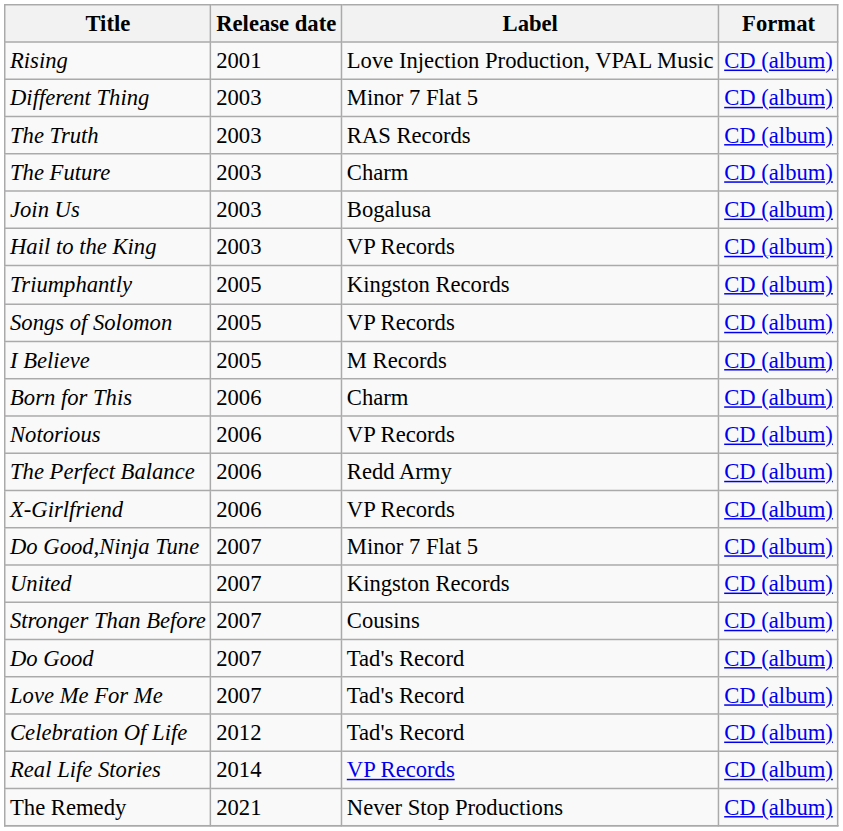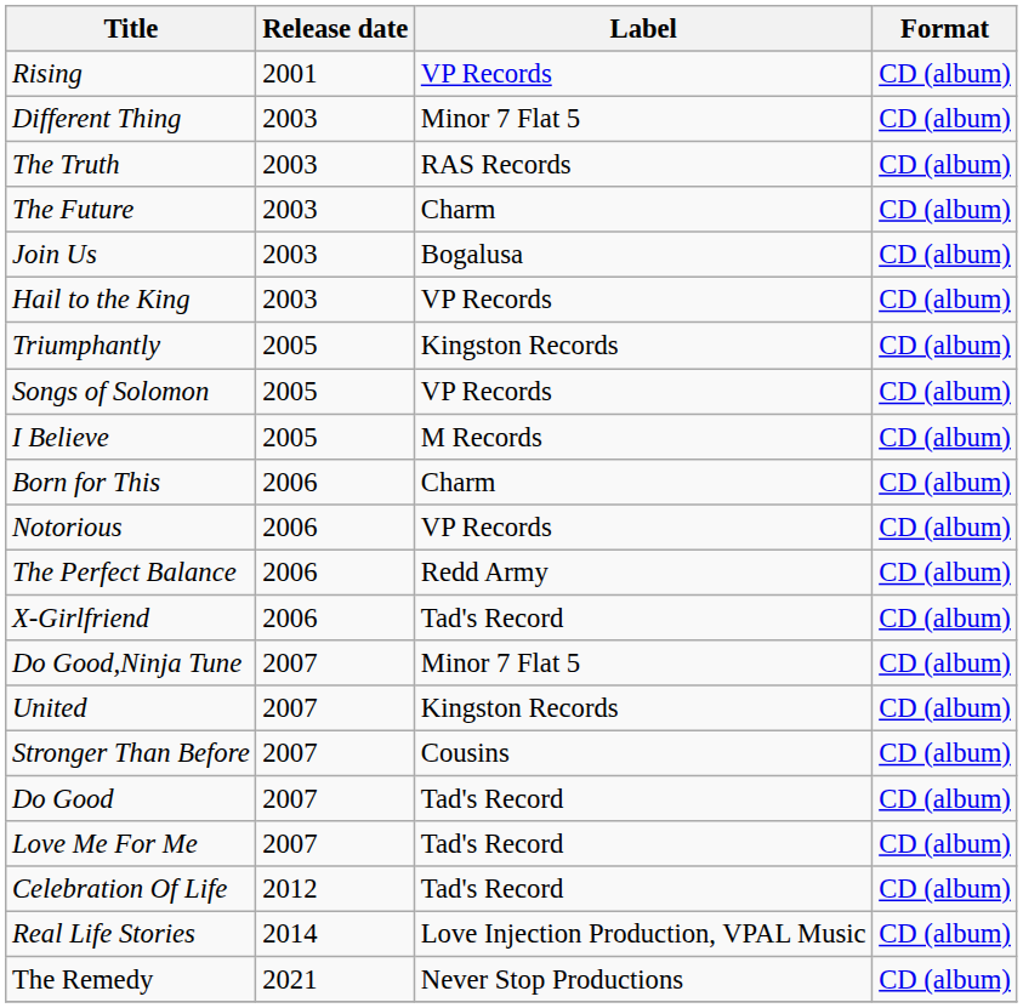Rising | Label: Love Injection Production, VPAL Music -> VP Records
X-Girlfriend | Label: VP Records -> Tad's Record
Real Life Stories | Label: VP Records -> Love Injection Production, VPAL Music
